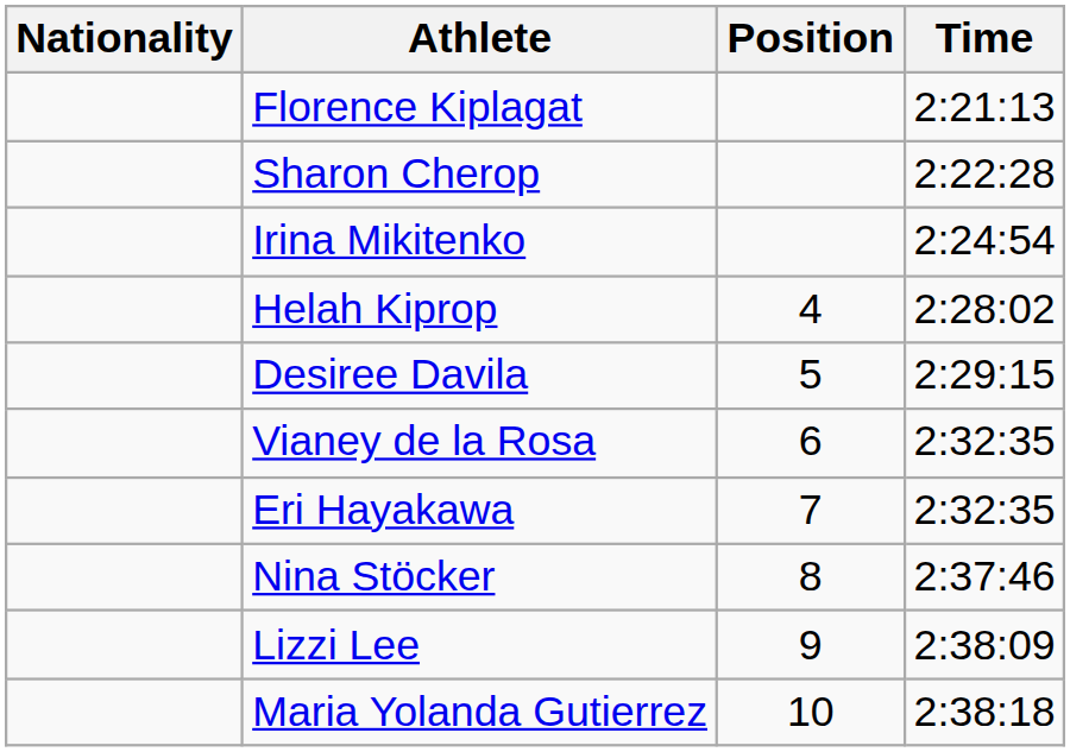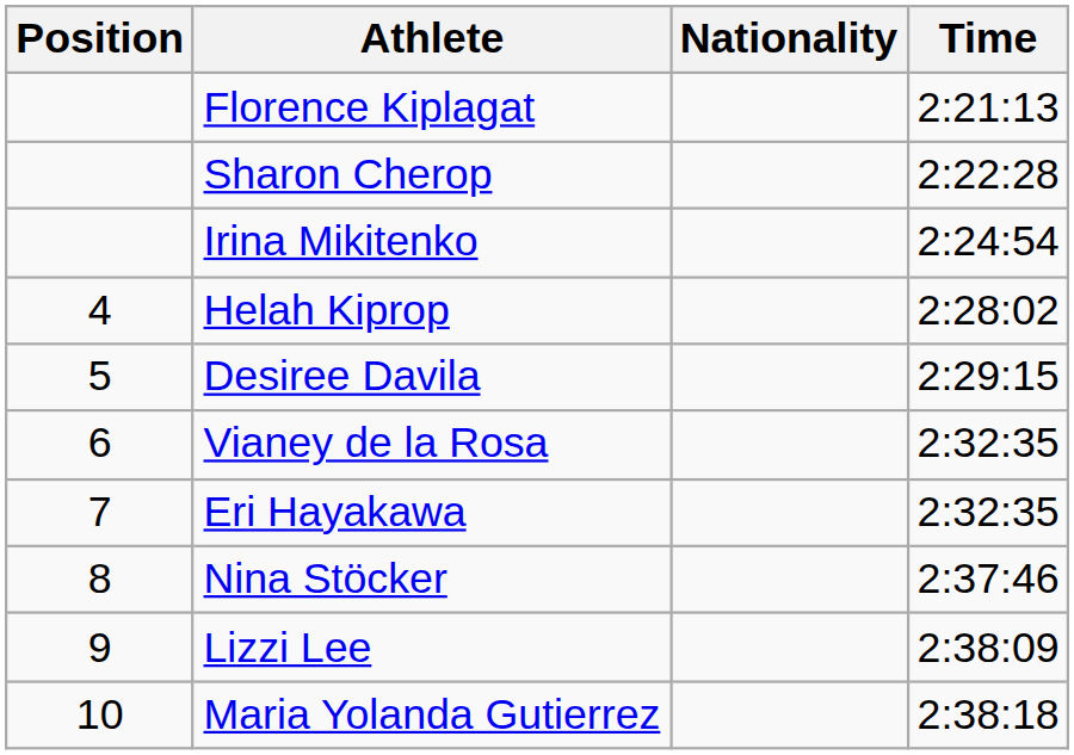columns swapped: Position <-> Nationality
